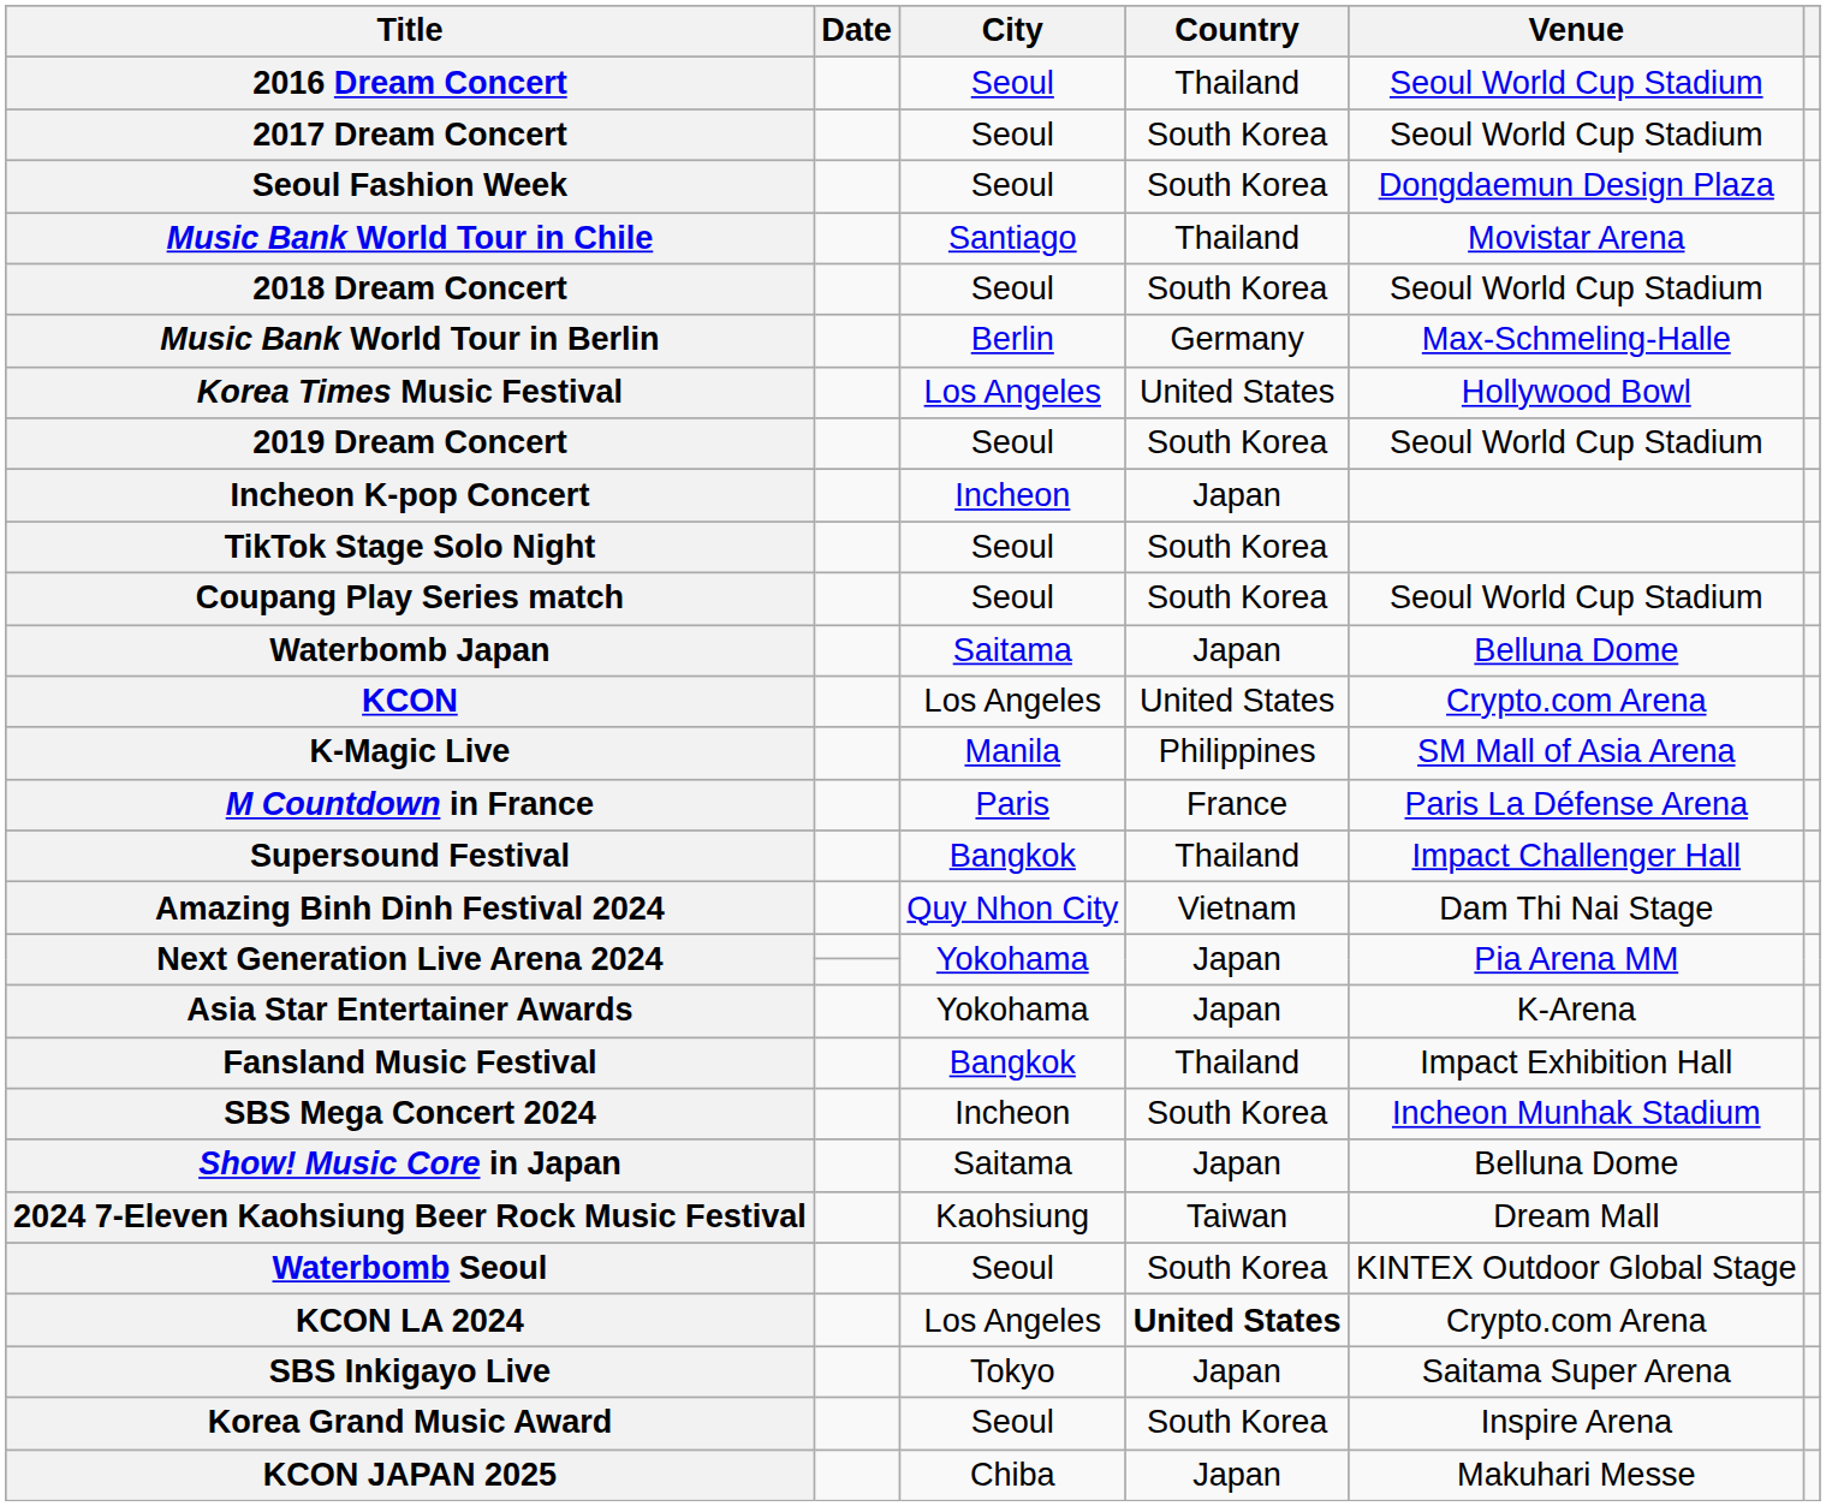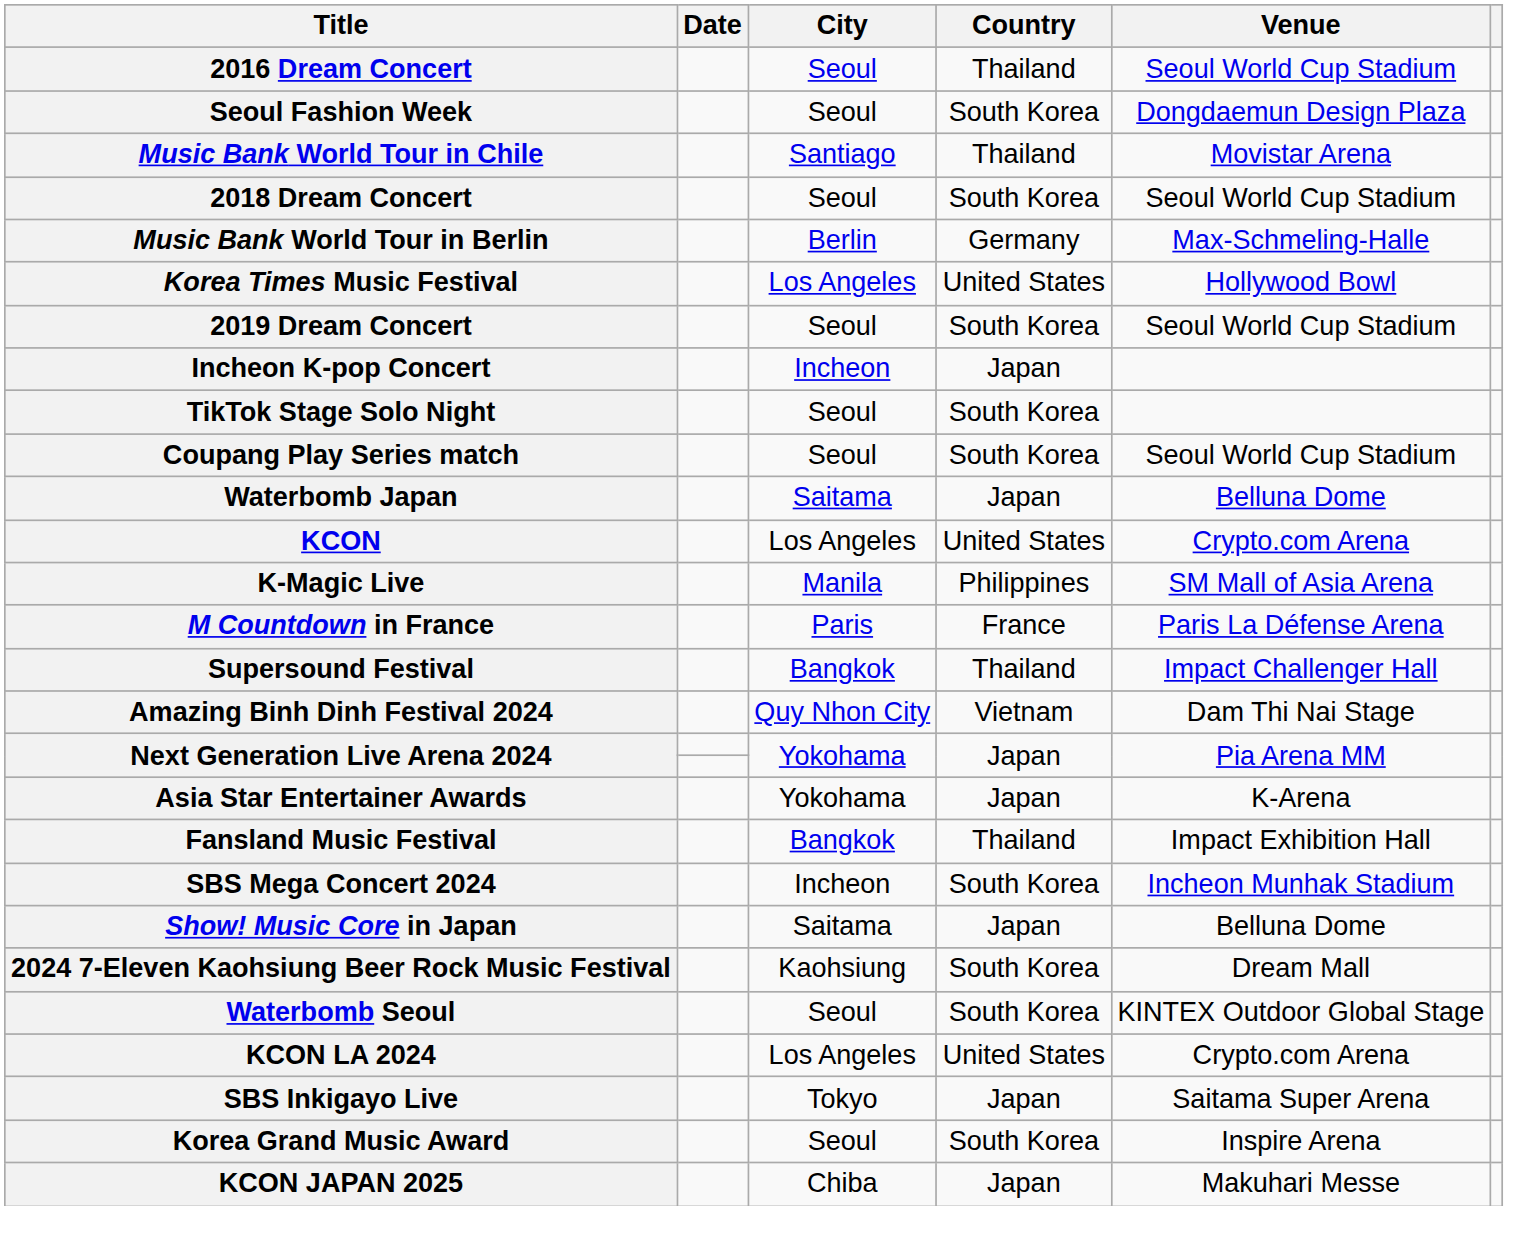- row: 2017 Dream Concert | Seoul | South Korea | Seoul World Cup Stadium
2024 7-Eleven Kaohsiung Beer Rock Music Festival | Country: Taiwan -> South Korea
KCON LA 2024 | Country: bold -> normal
